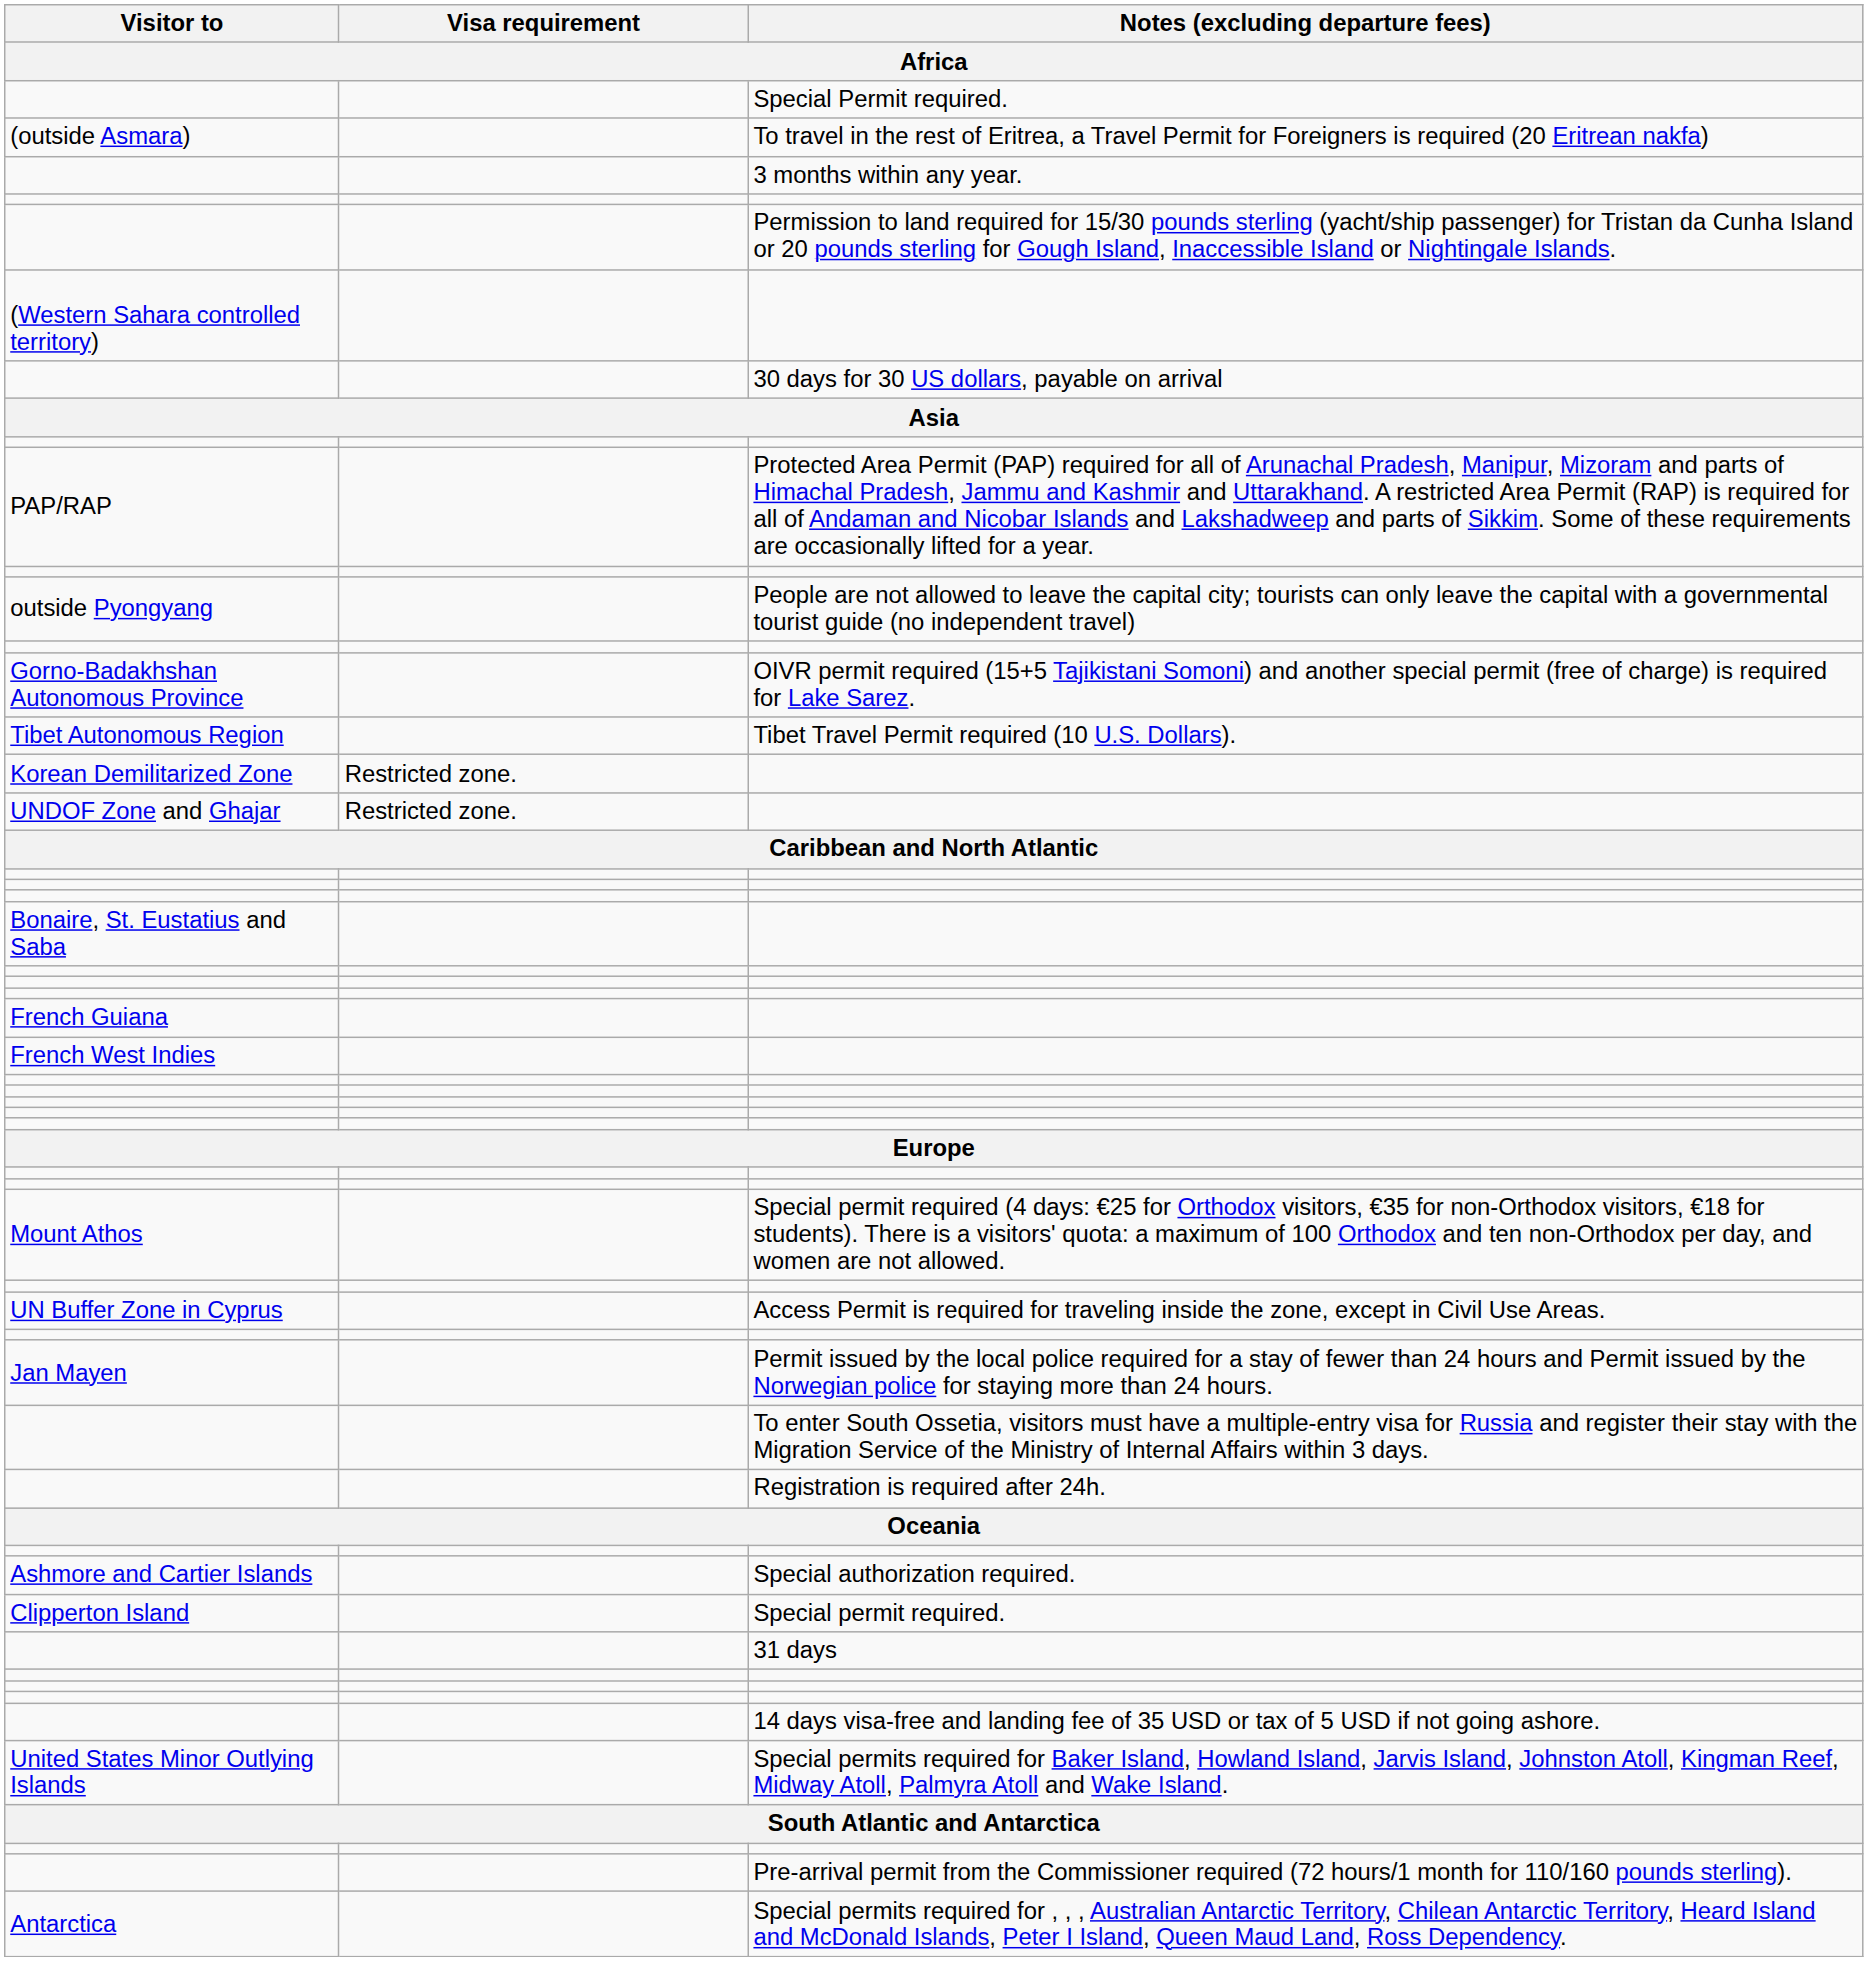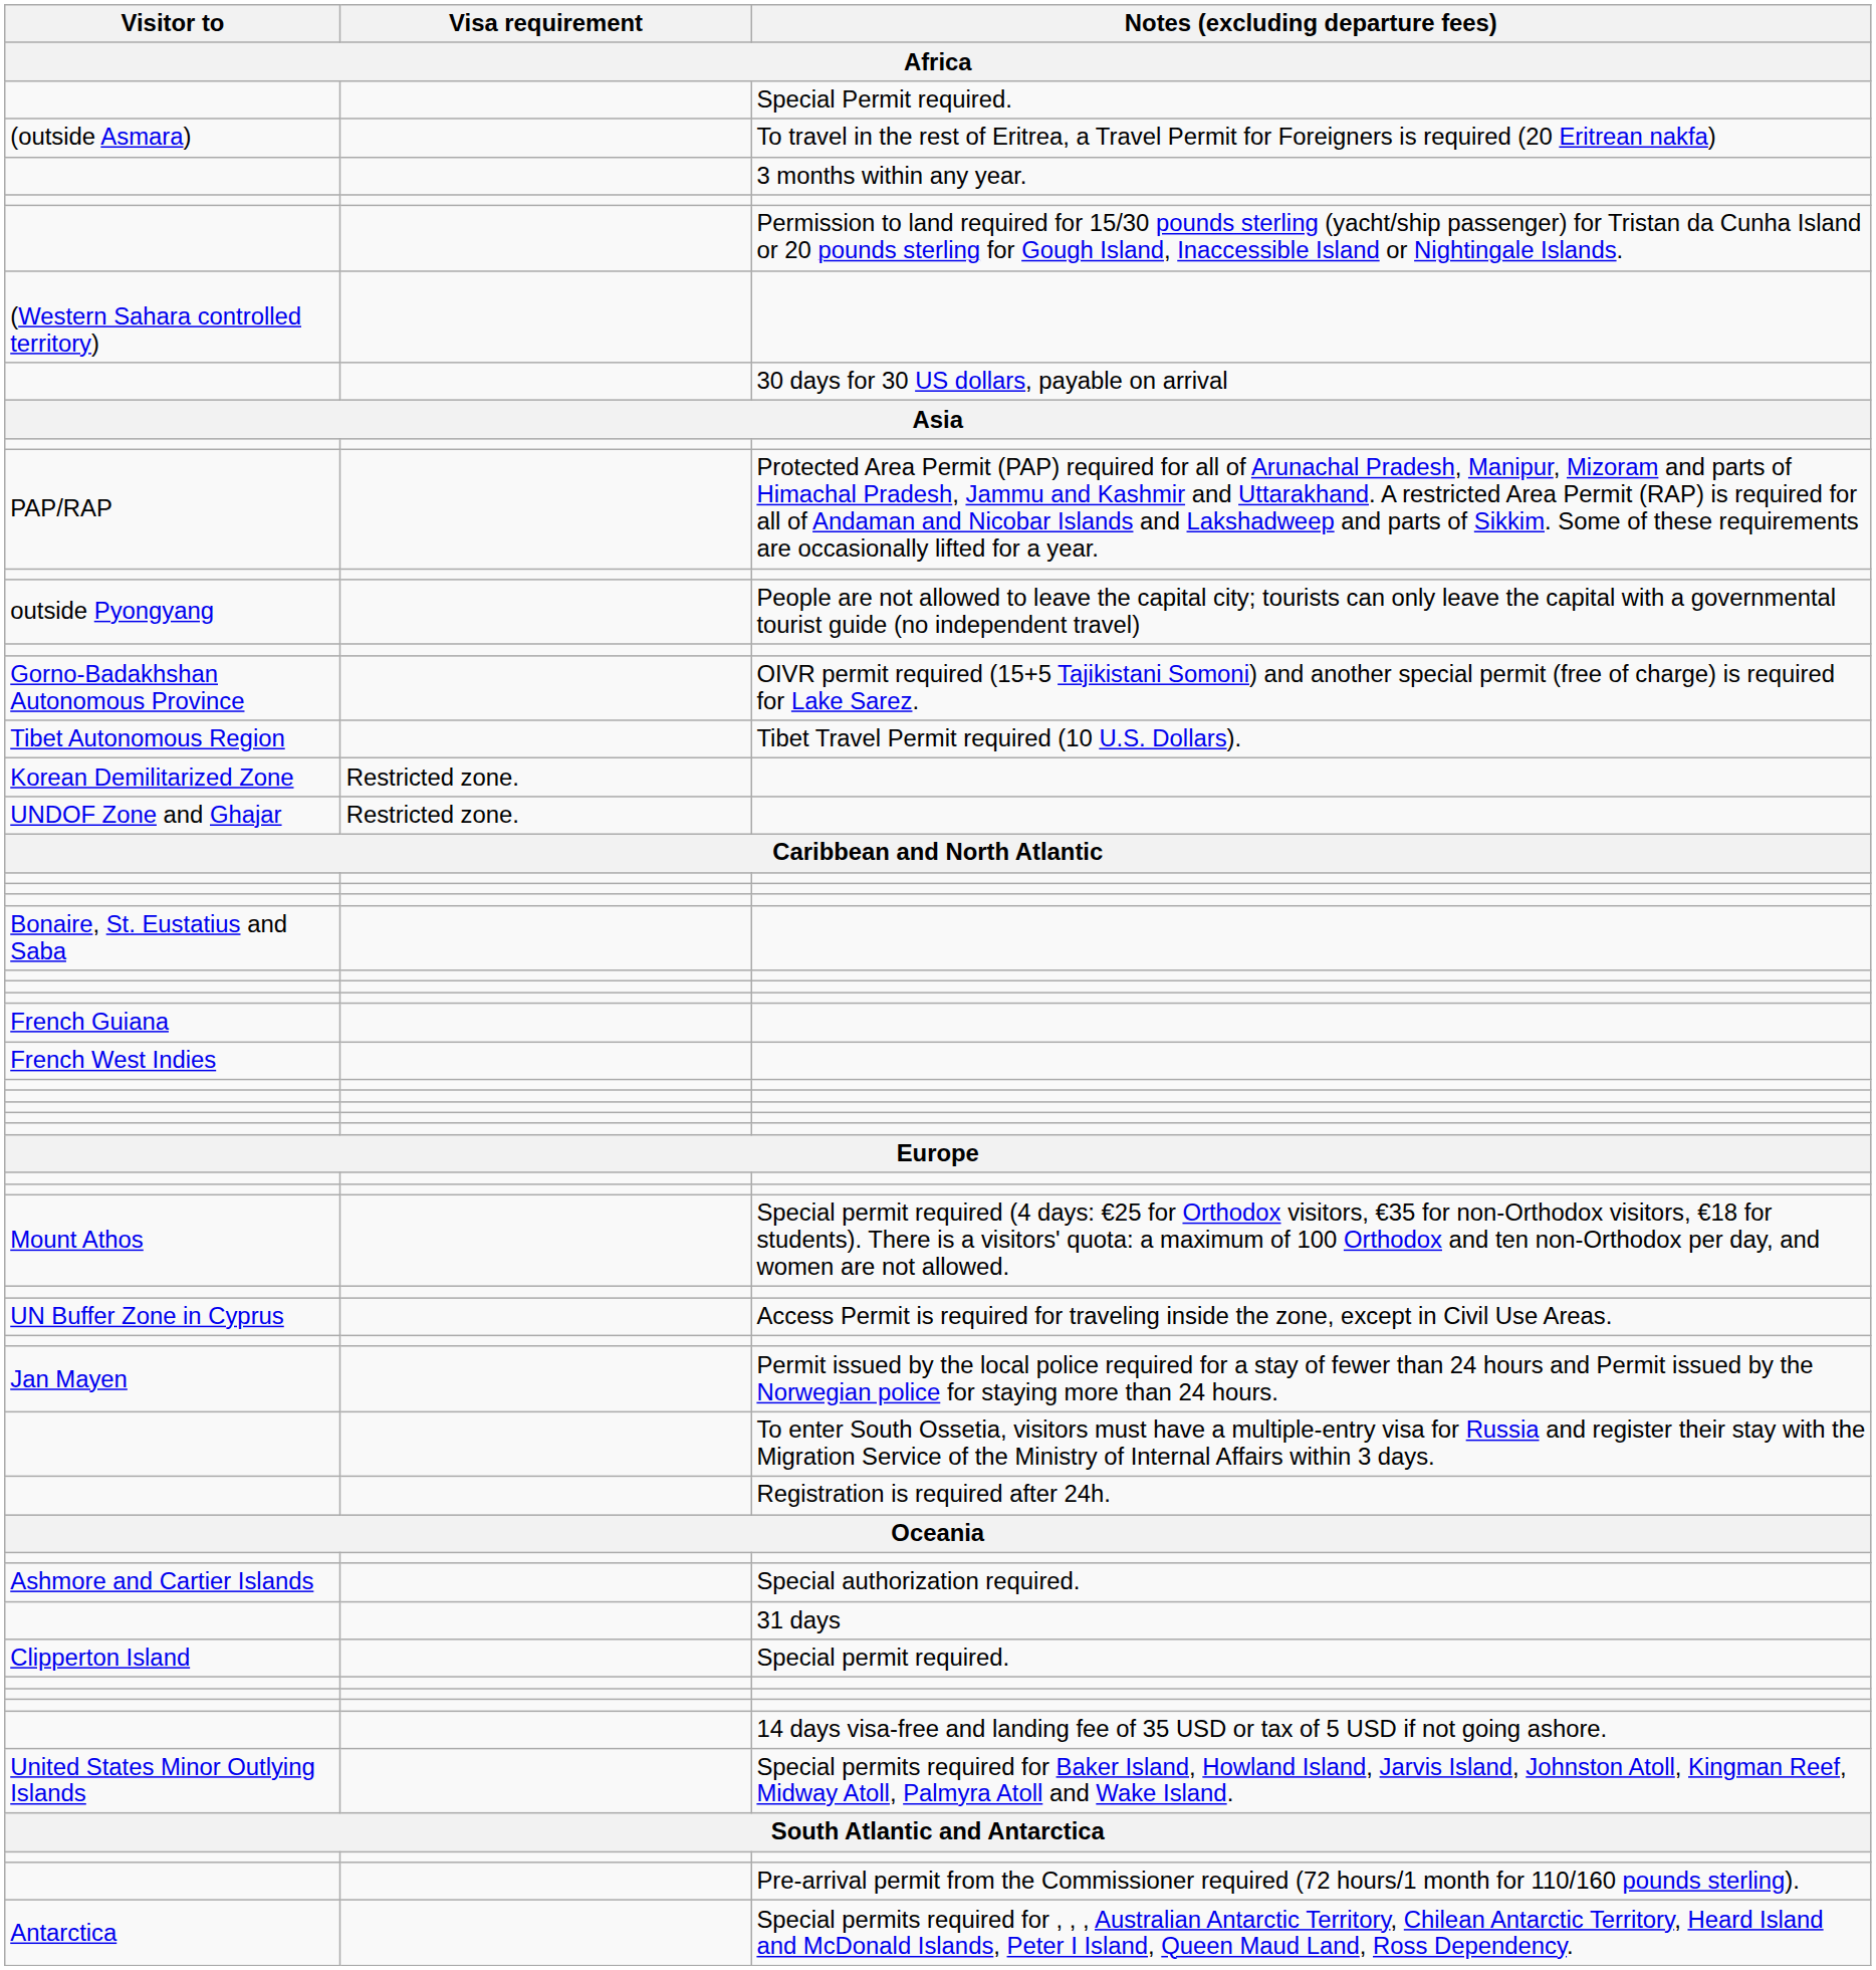rows swapped: Special permit required. <-> 31 days
